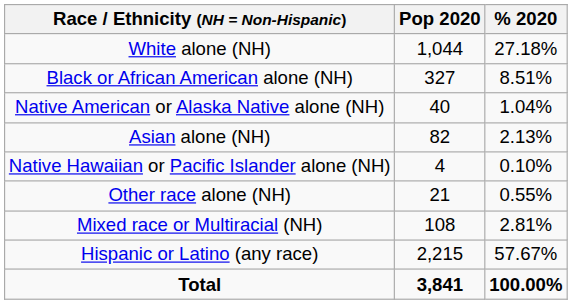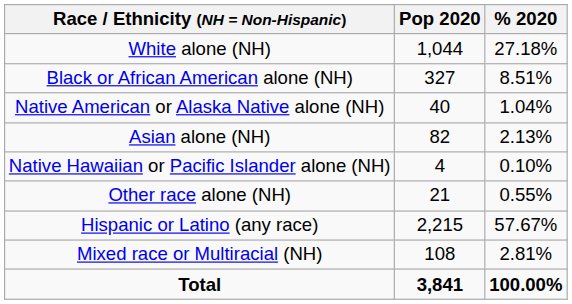rows swapped: Mixed race or Multiracial (NH) <-> Hispanic or Latino (any race)
